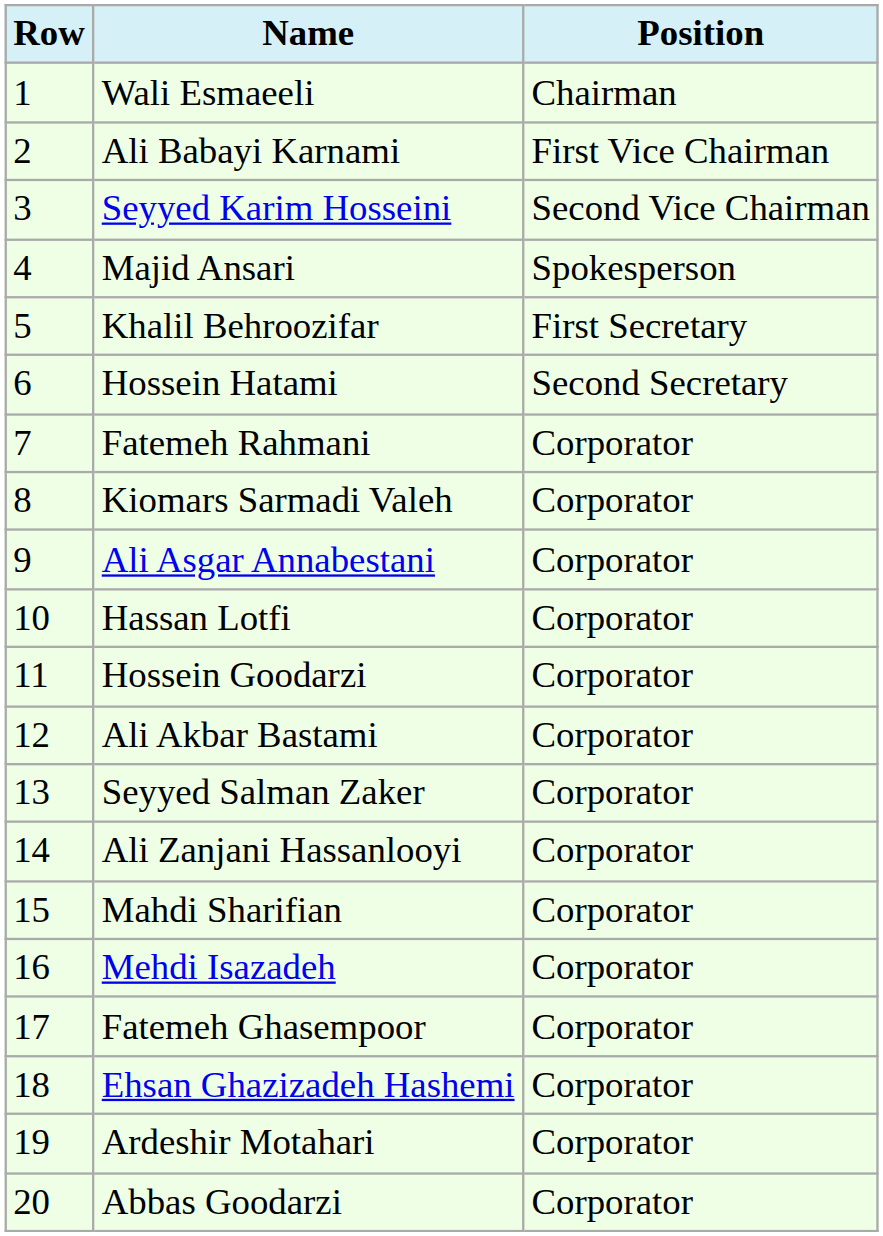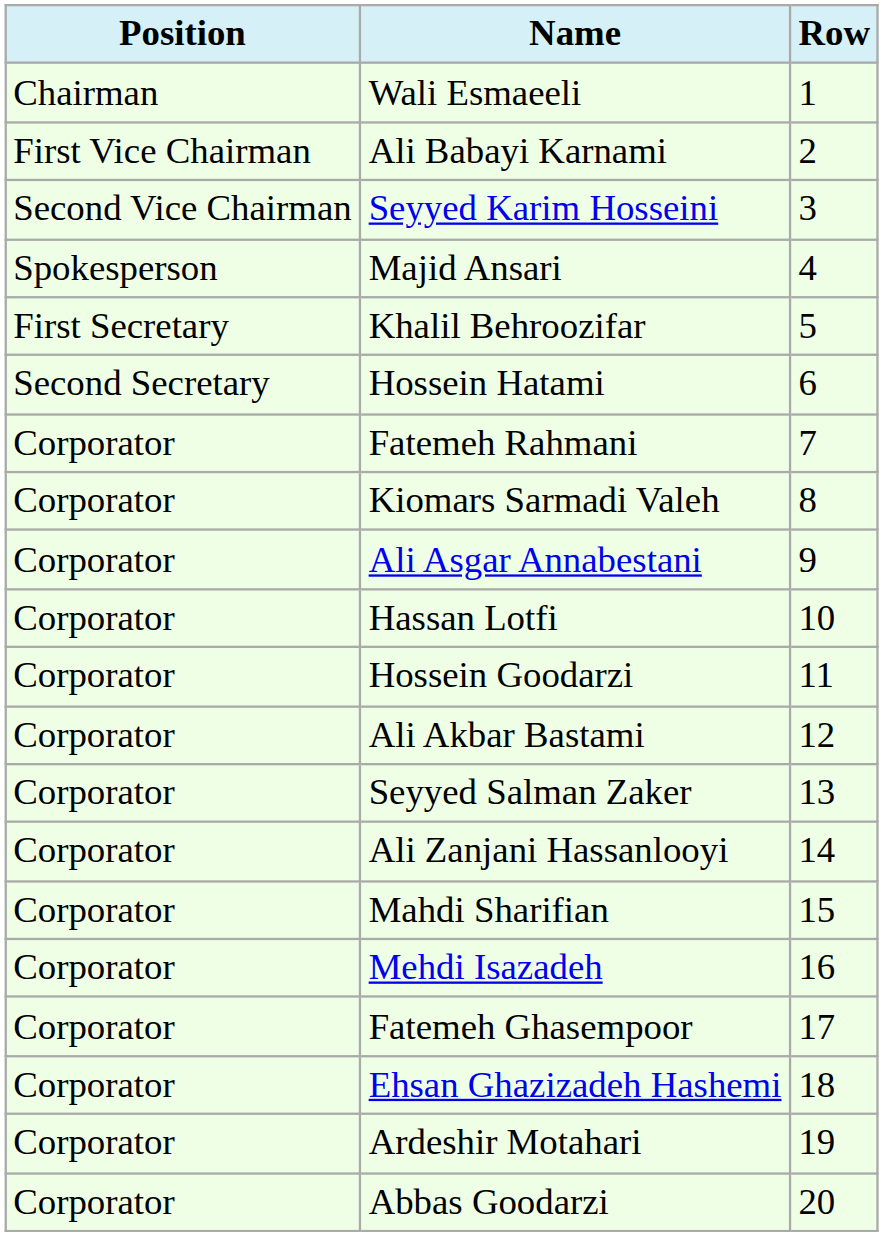columns swapped: Row <-> Position
